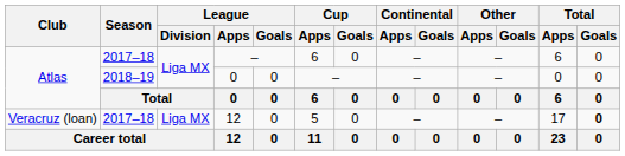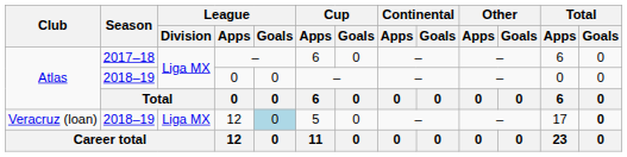Veracruz (loan) / 12 | Season: 2017–18 -> 2018–19
Veracruz (loan) / 12 | League / Goals: no background -> lightblue background
